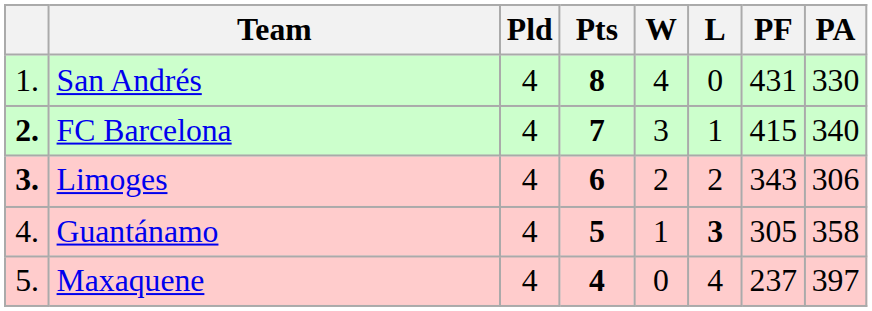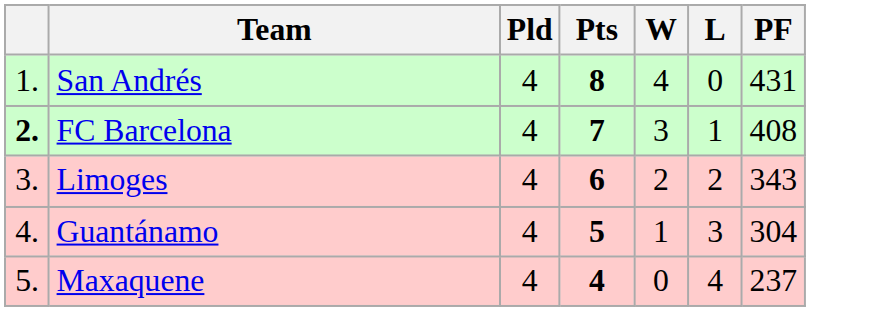- column: PA | 330 | 340 | 306 | 358 | 397
FC Barcelona | PF: 415 -> 408
Limoges | column 1: bold -> normal
Guantánamo | L: bold -> normal
Guantánamo | PF: 305 -> 304
